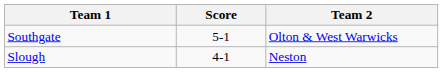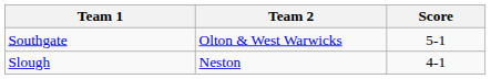columns swapped: Team 2 <-> Score
